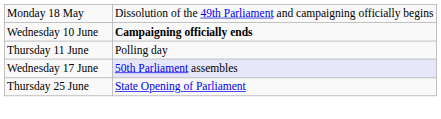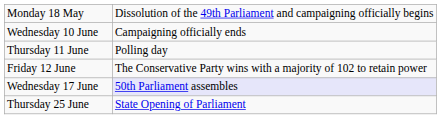Wednesday 10 June | column 2: bold -> normal
+ row: Friday 12 June | The Conservative Party wins with a majority of 102 to retain power
